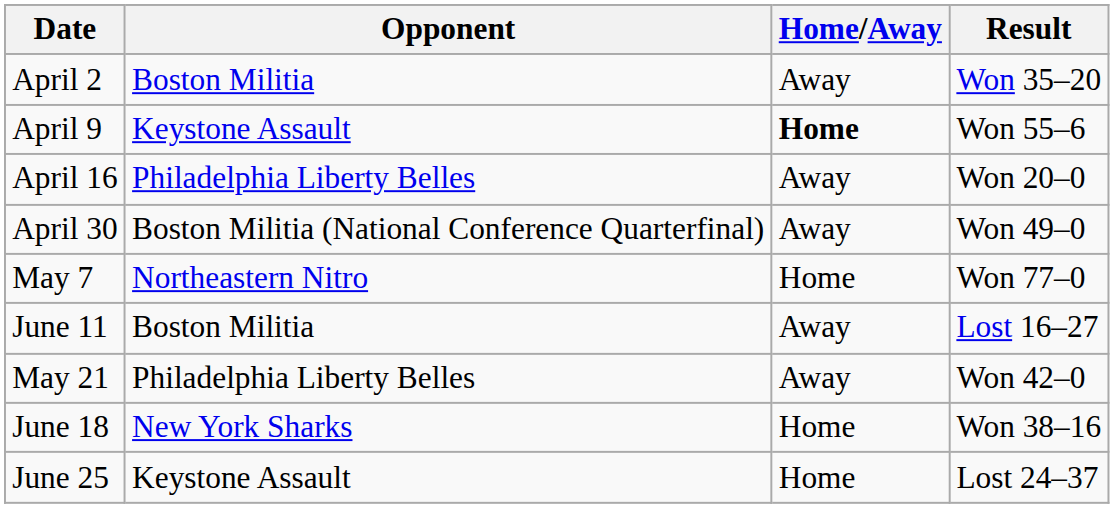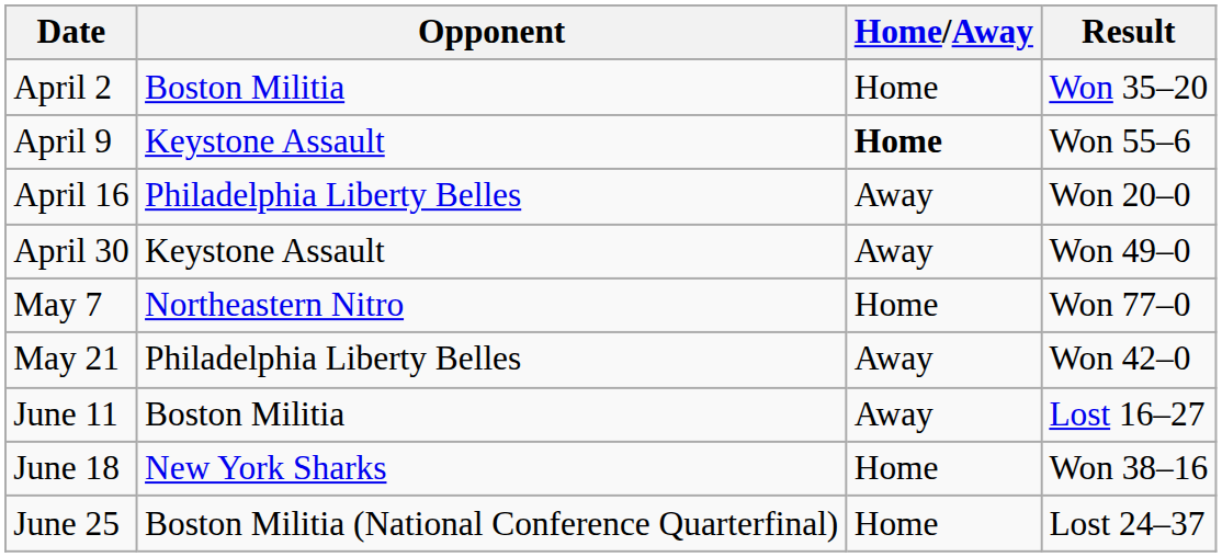April 2 | Home/Away: Away -> Home
April 30 | Opponent: Boston Militia (National Conference Quarterfinal) -> Keystone Assault
rows swapped: May 21 <-> June 11
June 25 | Opponent: Keystone Assault -> Boston Militia (National Conference Quarterfinal)
